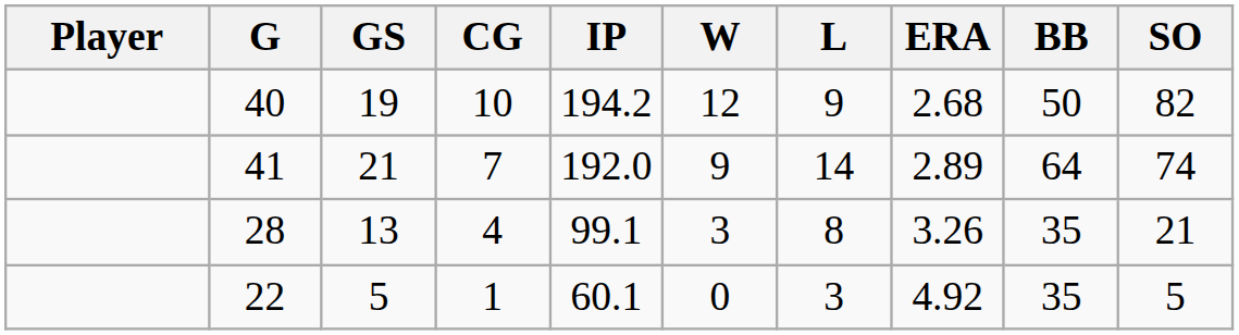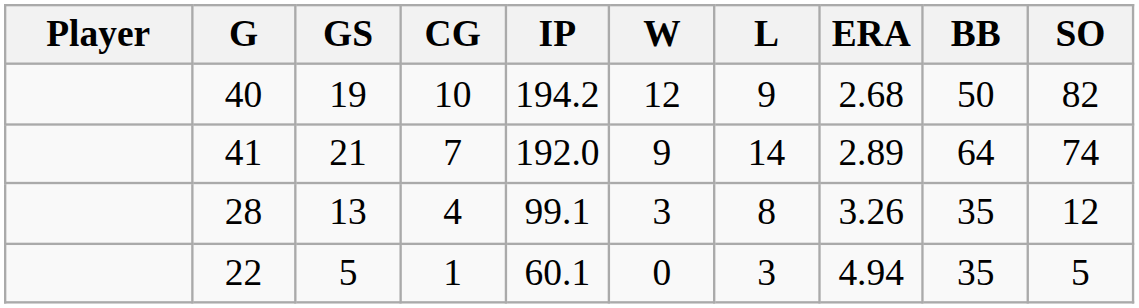28 | SO: 21 -> 12
22 | ERA: 4.92 -> 4.94
